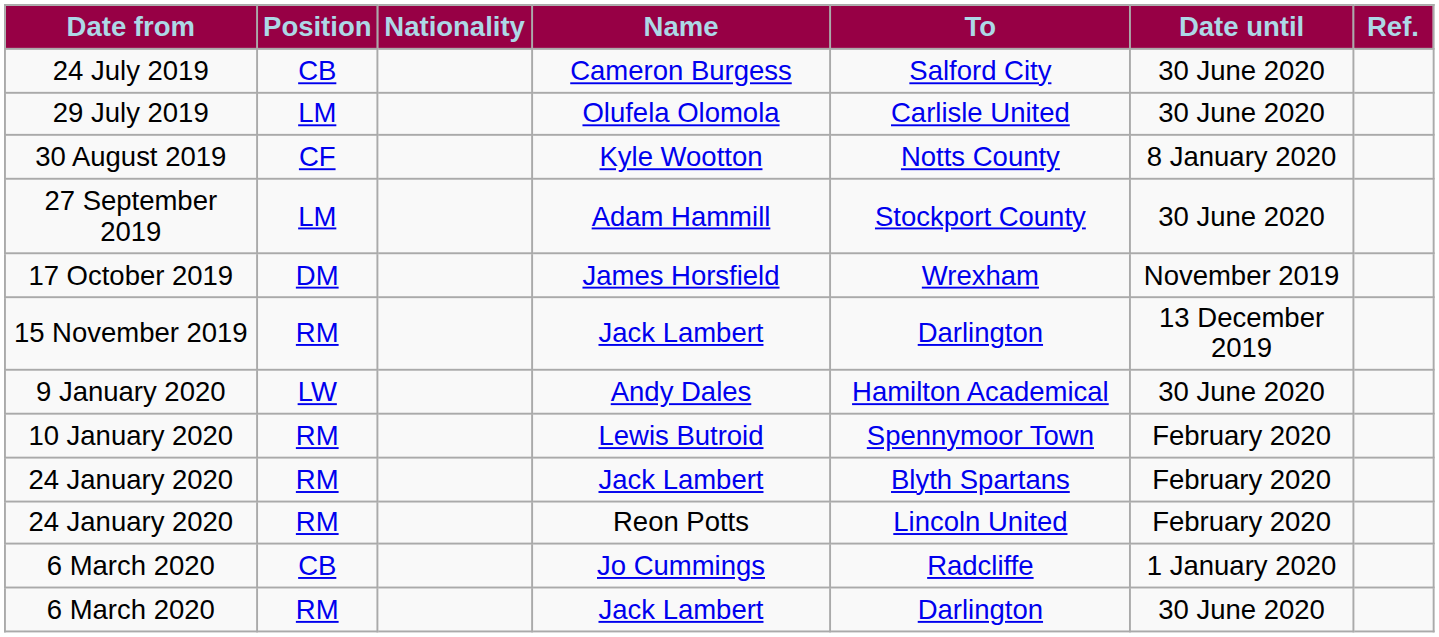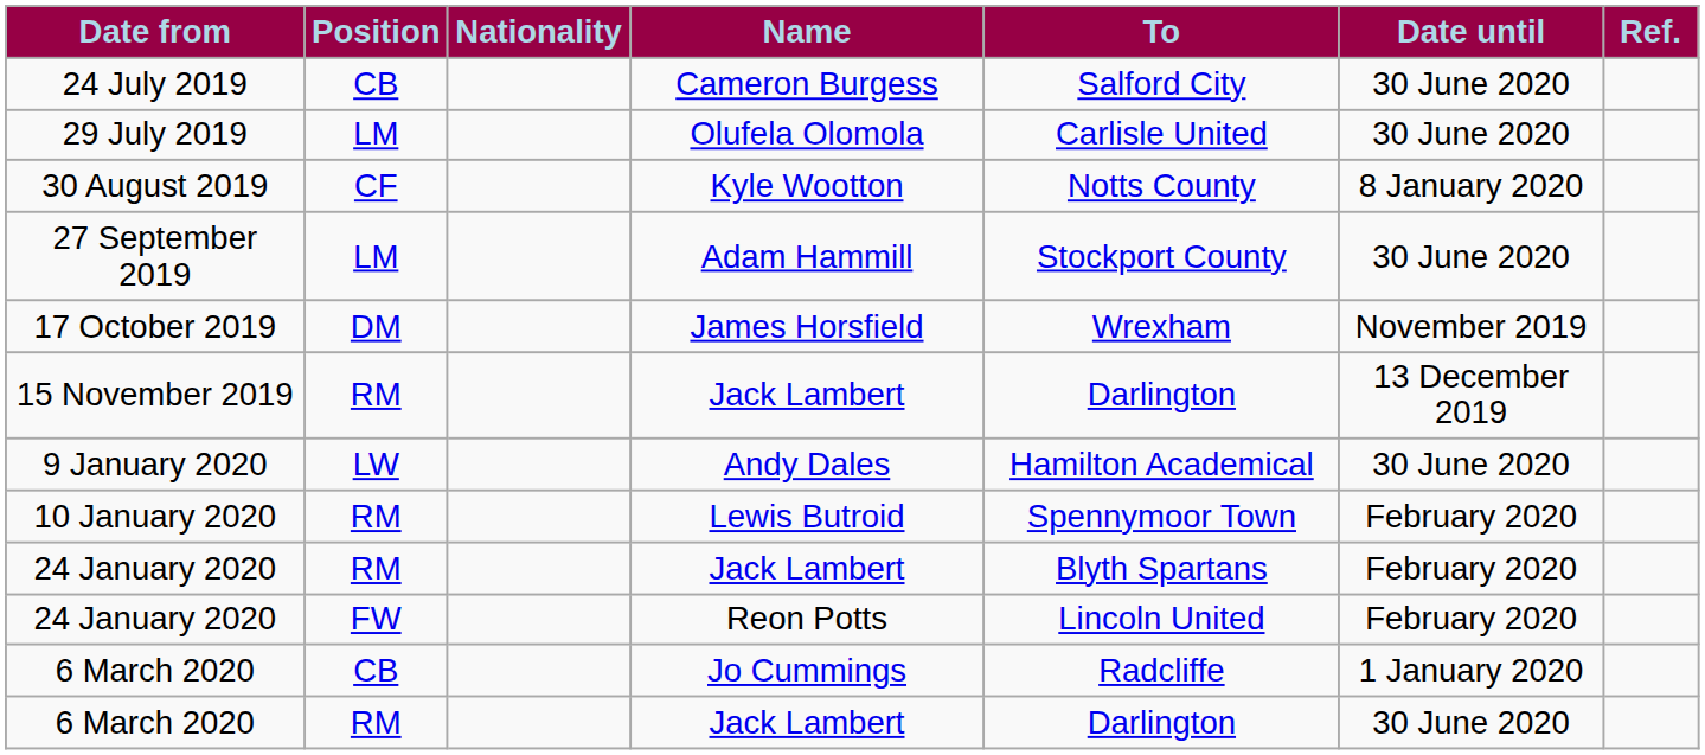24 January 2020 / Reon Potts | Position: RM -> FW
